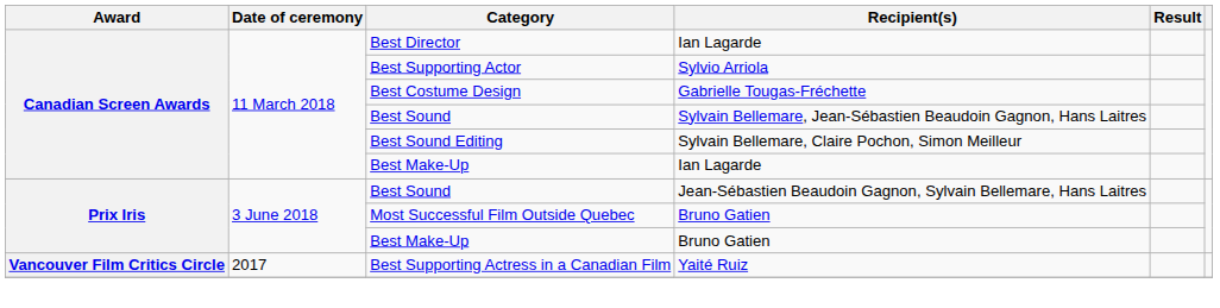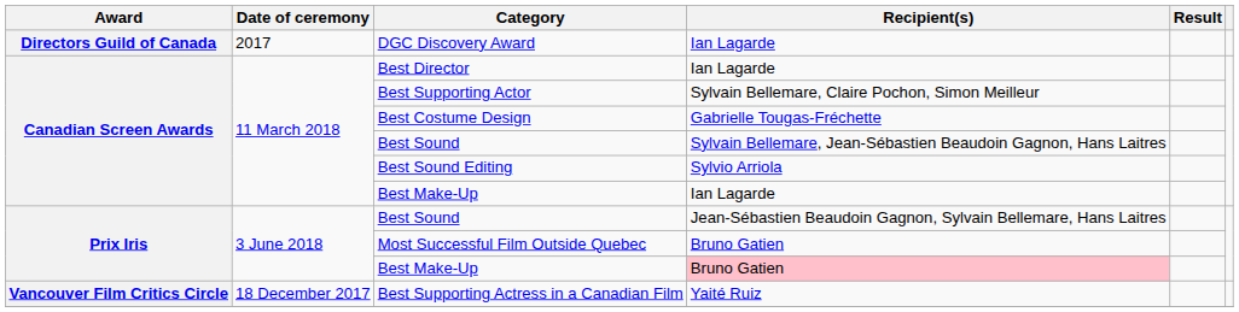+ row: Directors Guild of Canada | 2017 | DGC Discovery Award | Ian Lagarde
Best Supporting Actor | Recipient(s): Sylvio Arriola -> Sylvain Bellemare, Claire Pochon, Simon Meilleur
Best Sound Editing | Recipient(s): Sylvain Bellemare, Claire Pochon, Simon Meilleur -> Sylvio Arriola
Prix Iris / Best Make-Up | Recipient(s): no background -> pink background
Best Supporting Actress in a Canadian Film | Date of ceremony: 2017 -> 18 December 2017
